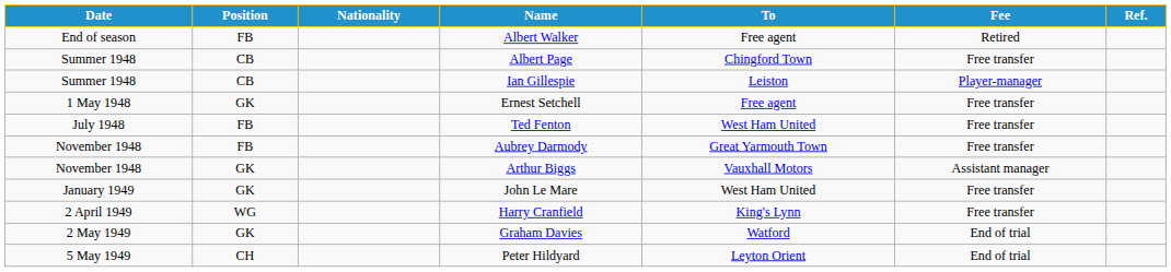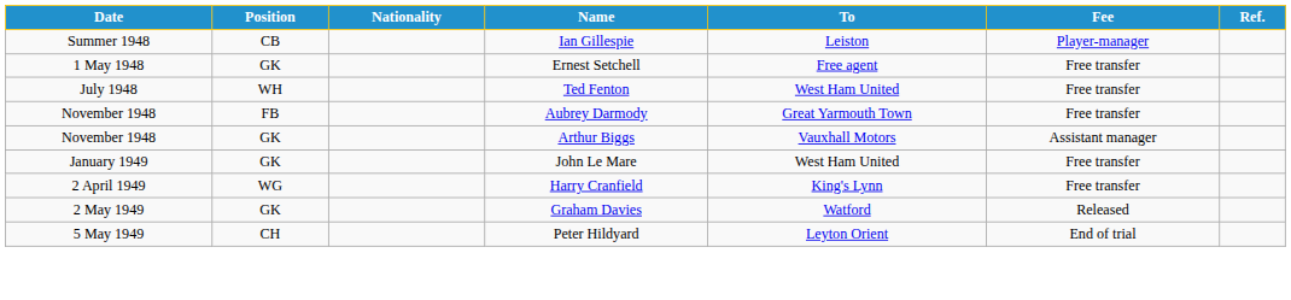- row: End of season | FB | Albert Walker | Free agent | Retired
- row: Summer 1948 | CB | Albert Page | Chingford Town | Free transfer
Ted Fenton | Position: FB -> WH
Graham Davies | Fee: End of trial -> Released
